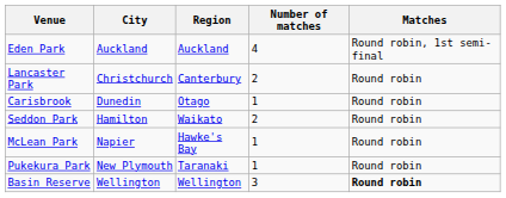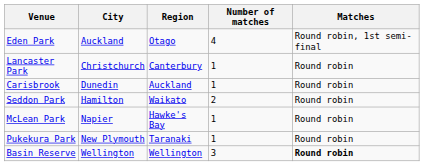Eden Park | Region: Auckland -> Otago
Lancaster Park | Number of matches: 2 -> 1
Carisbrook | Region: Otago -> Auckland
